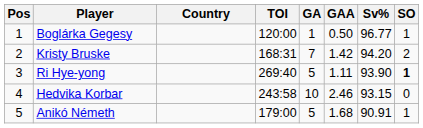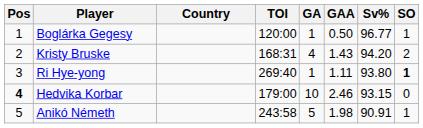Kristy Bruske | GA: 7 -> 4
Kristy Bruske | GAA: 1.42 -> 1.43
Ri Hye-yong | GA: 5 -> 1
Ri Hye-yong | Sv%: 93.90 -> 93.80
Hedvika Korbar | Pos: normal -> bold
Hedvika Korbar | TOI: 243:58 -> 179:00
Anikó Németh | TOI: 179:00 -> 243:58
Anikó Németh | GAA: 1.68 -> 1.98
